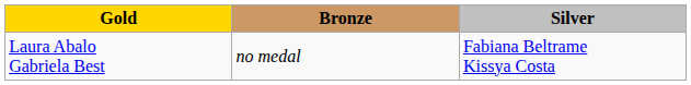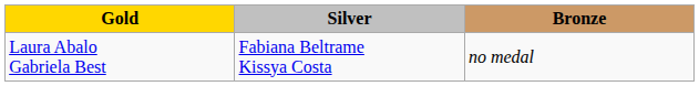columns swapped: Silver <-> Bronze
